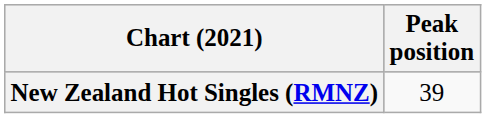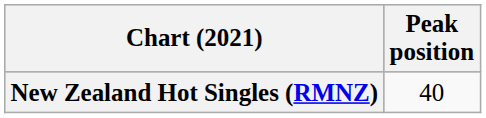New Zealand Hot Singles (RMNZ) | Peak position: 39 -> 40
